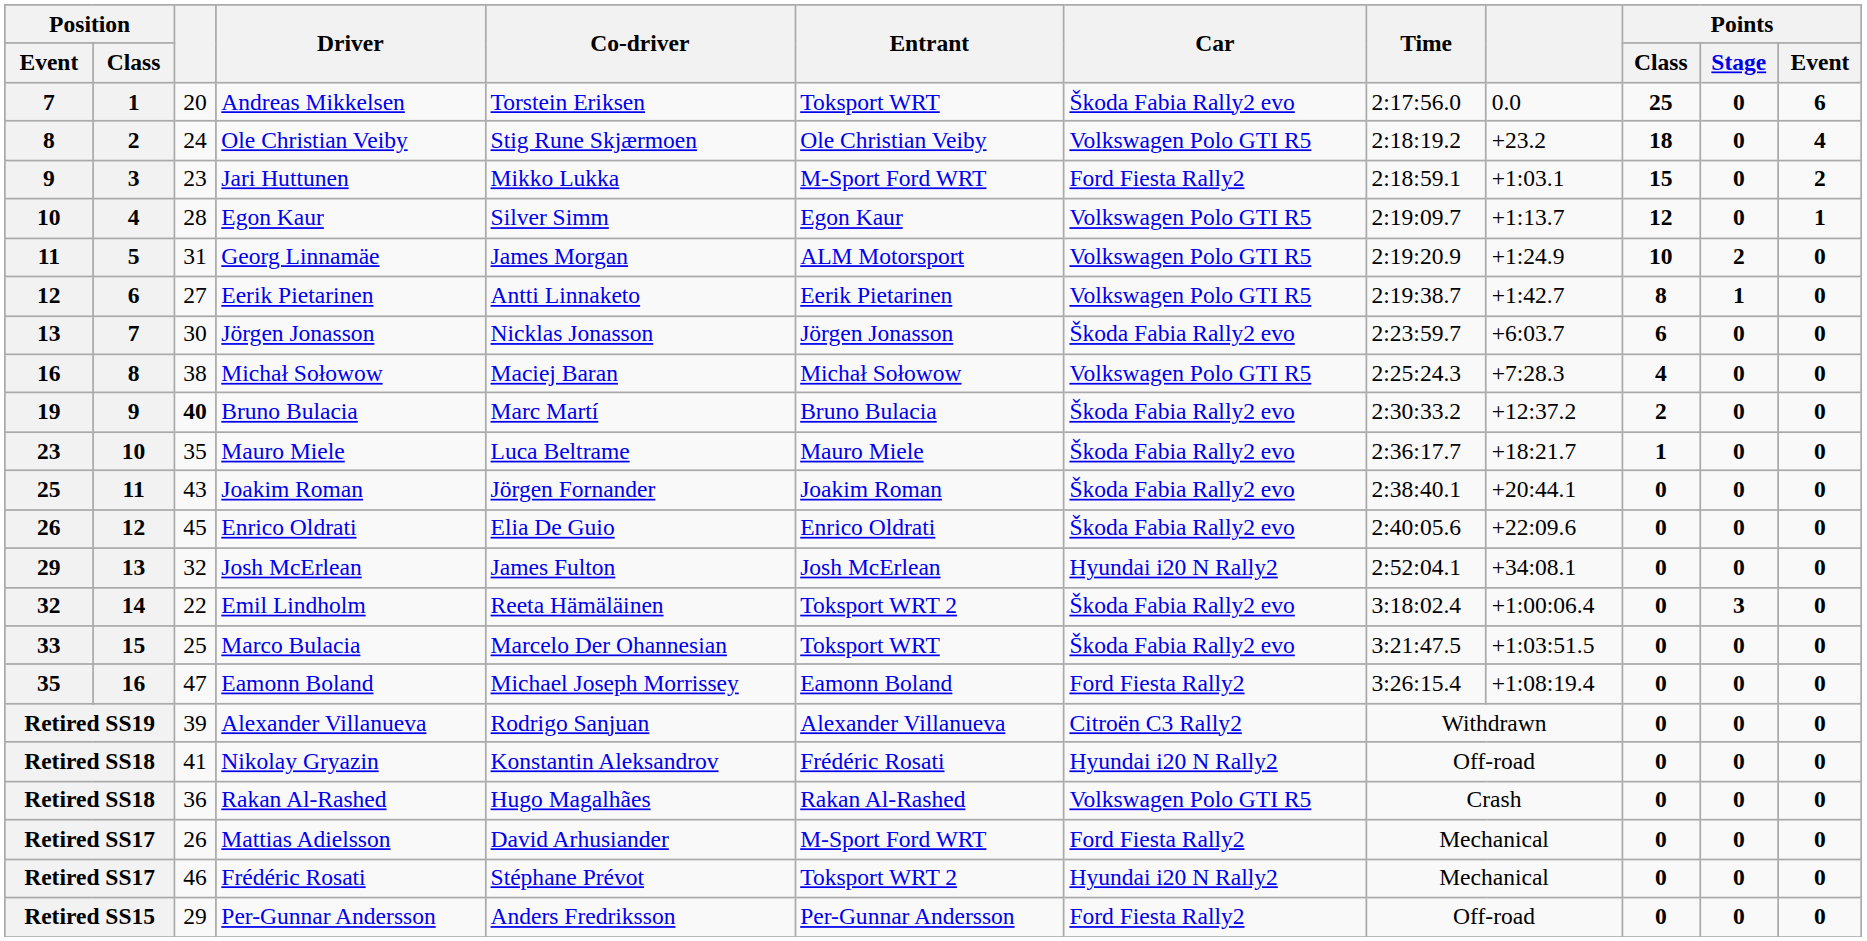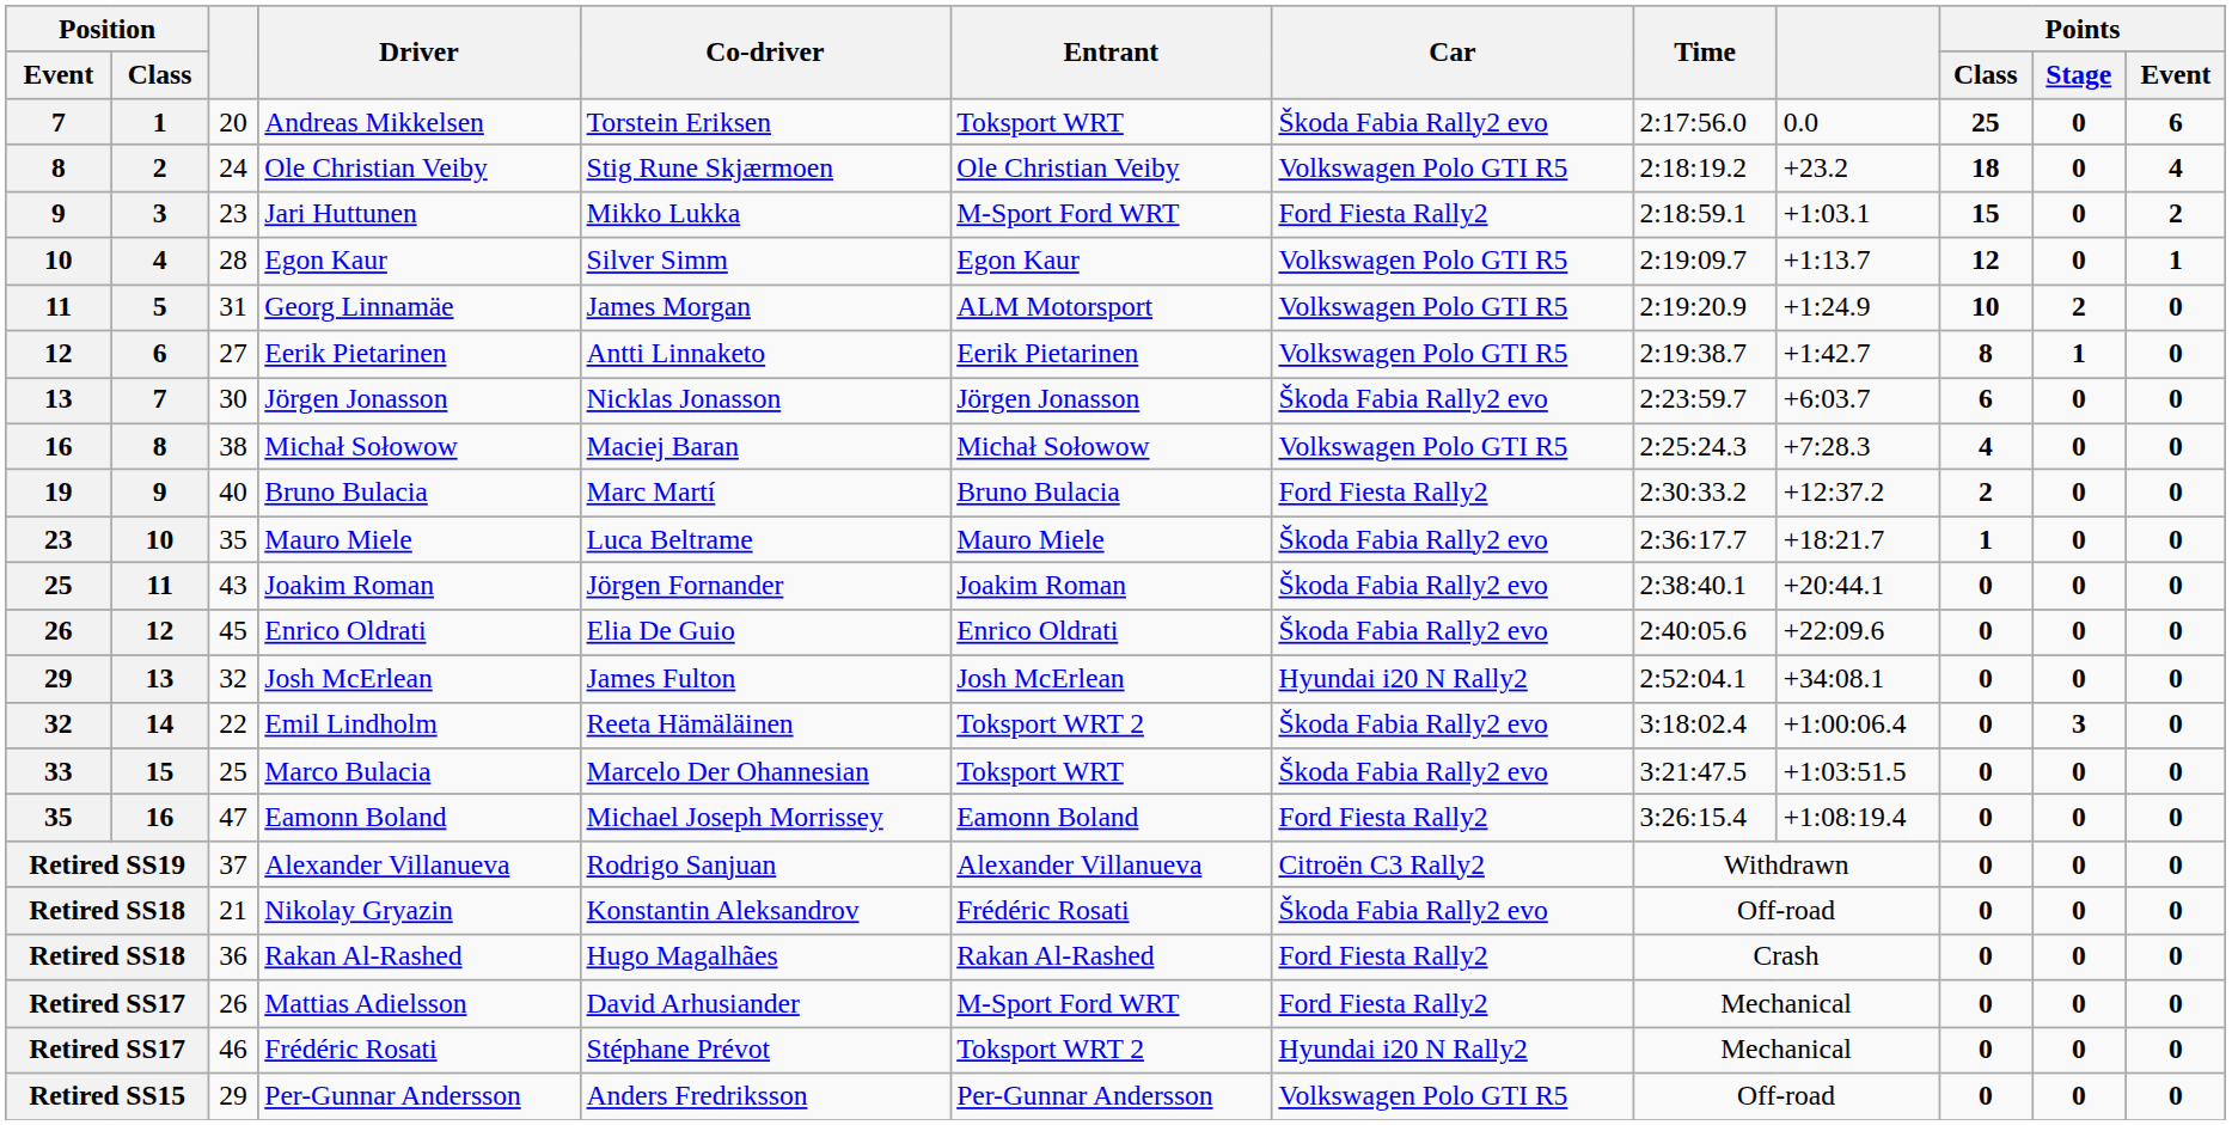19 | column 3: bold -> normal
19 | Car: Škoda Fabia Rally2 evo -> Ford Fiesta Rally2
Retired SS19 | column 3: 39 -> 37
Retired SS18 / Nikolay Gryazin | column 3: 41 -> 21
Retired SS18 / Nikolay Gryazin | Car: Hyundai i20 N Rally2 -> Škoda Fabia Rally2 evo
Retired SS18 / Rakan Al-Rashed | Car: Volkswagen Polo GTI R5 -> Ford Fiesta Rally2
Retired SS15 | Car: Ford Fiesta Rally2 -> Volkswagen Polo GTI R5
